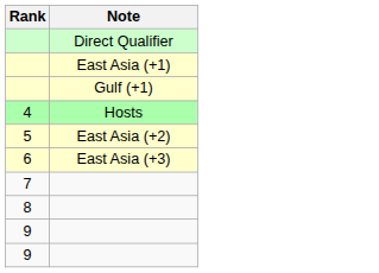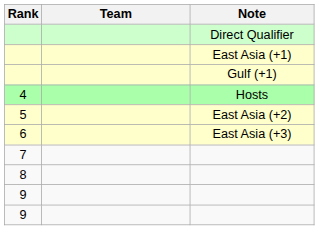+ column: Team
